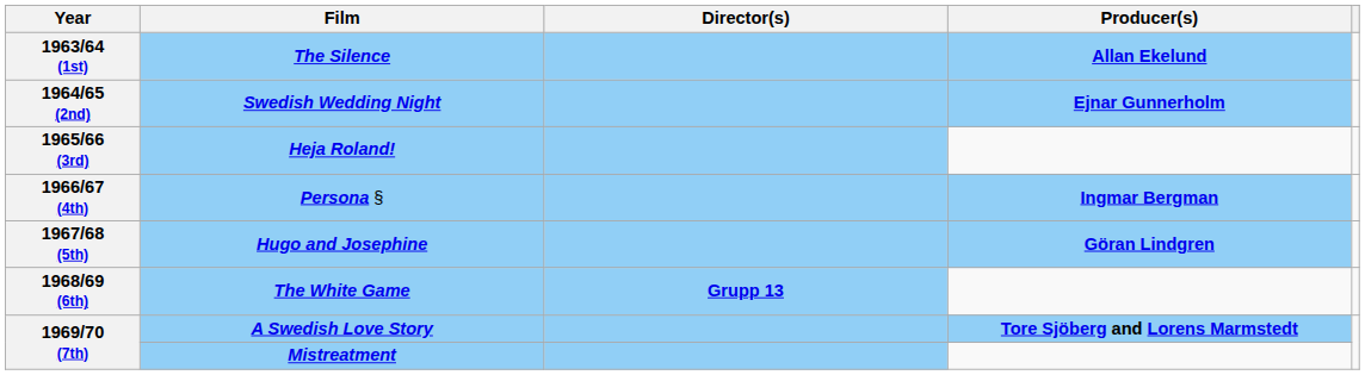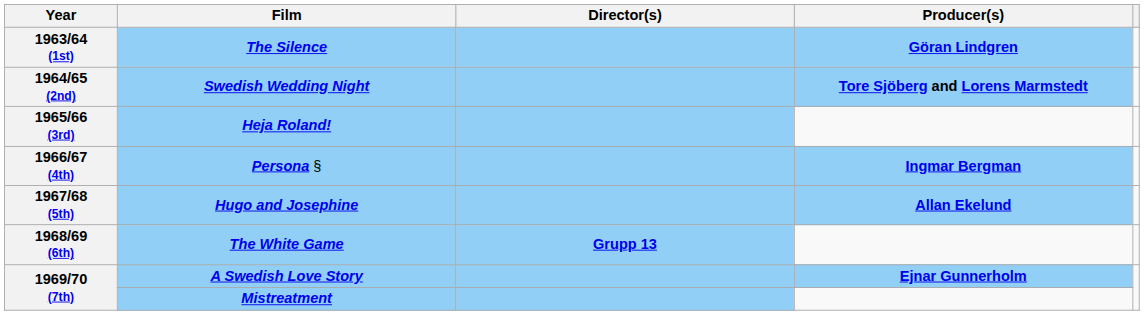The Silence | Producer(s): Allan Ekelund -> Göran Lindgren
Swedish Wedding Night | Producer(s): Ejnar Gunnerholm -> Tore Sjöberg and Lorens Marmstedt
Hugo and Josephine | Producer(s): Göran Lindgren -> Allan Ekelund
A Swedish Love Story | Producer(s): Tore Sjöberg and Lorens Marmstedt -> Ejnar Gunnerholm
